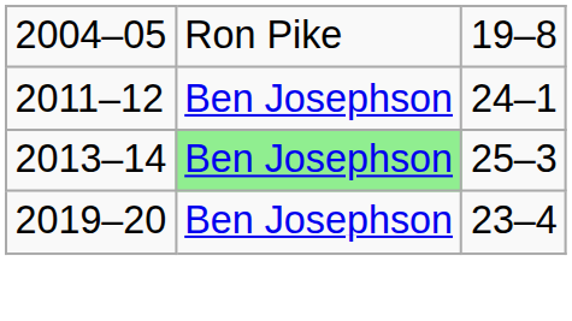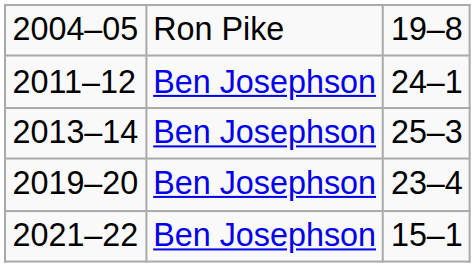2013–14 | column 2: lightgreen background -> no background
+ row: 2021–22 | Ben Josephson | 15–1
